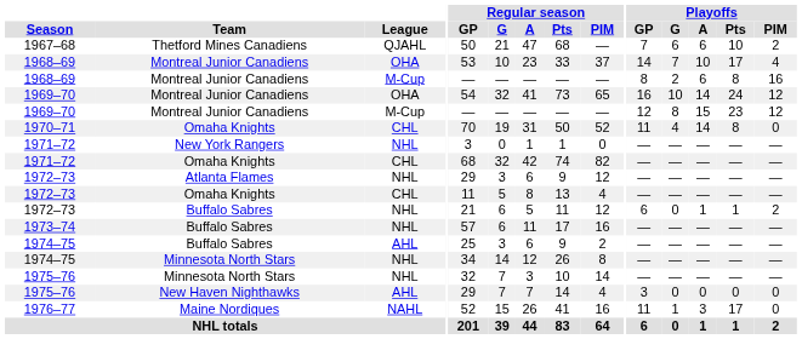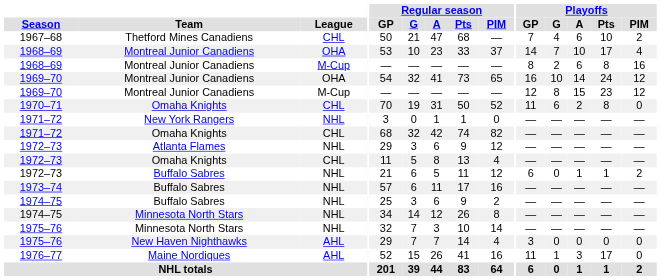1967–68 | League: QJAHL -> CHL
1967–68 | Playoffs / G: 6 -> 4
1970–71 | Playoffs / G: 4 -> 6
1970–71 | Playoffs / A: 14 -> 2
1974–75 / Buffalo Sabres | League: AHL -> NHL
1976–77 | League: NAHL -> AHL
